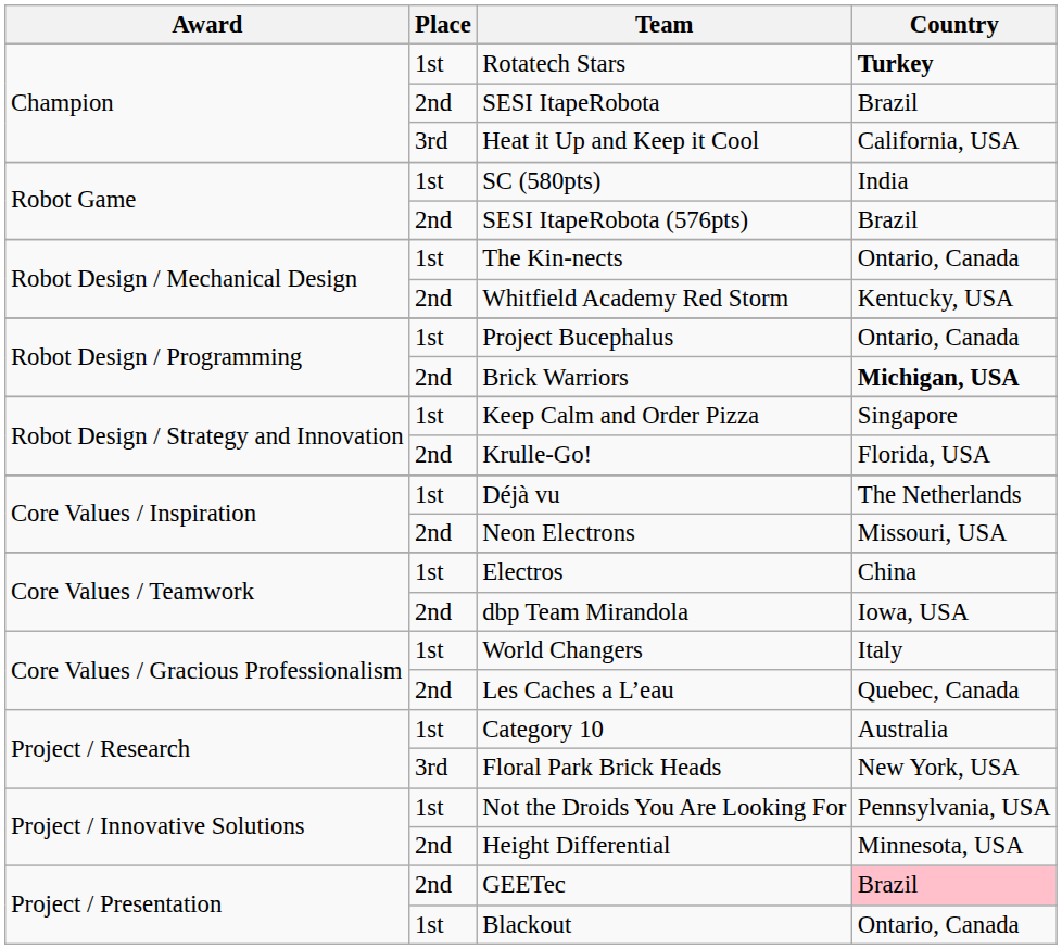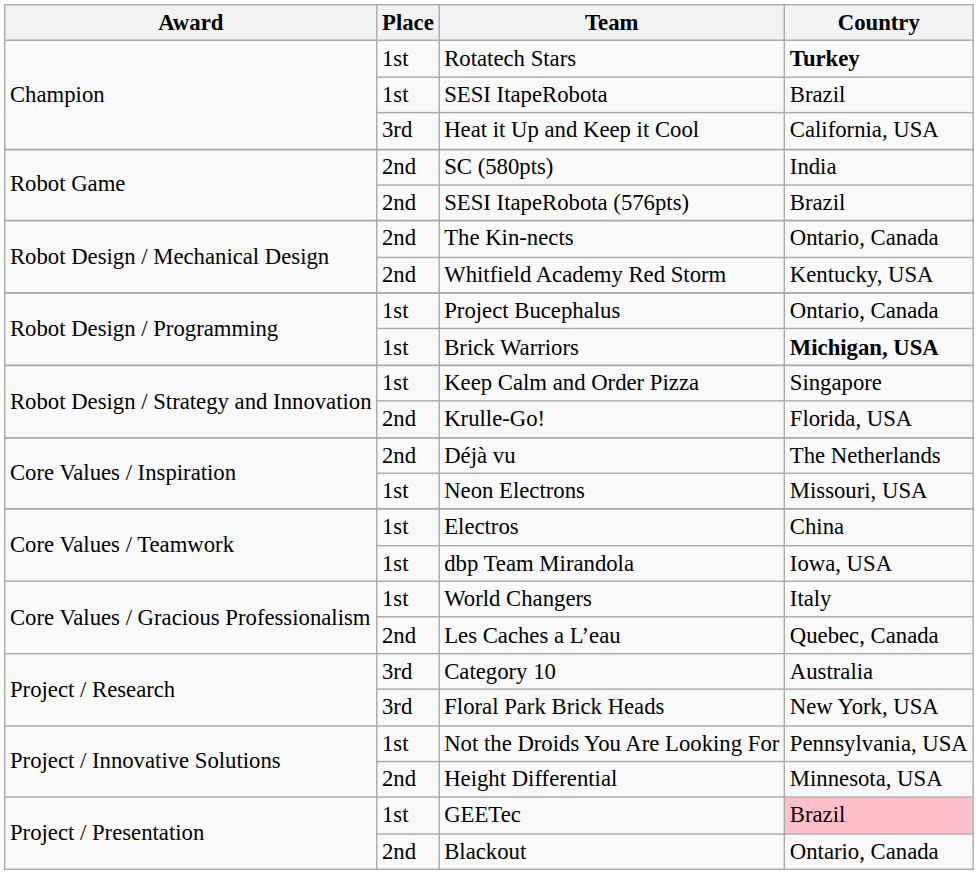SESI ItapeRobota | Place: 2nd -> 1st
SC (580pts) | Place: 1st -> 2nd
The Kin-nects | Place: 1st -> 2nd
Brick Warriors | Place: 2nd -> 1st
Déjà vu | Place: 1st -> 2nd
Neon Electrons | Place: 2nd -> 1st
dbp Team Mirandola | Place: 2nd -> 1st
Category 10 | Place: 1st -> 3rd
GEETec | Place: 2nd -> 1st
Blackout | Place: 1st -> 2nd
